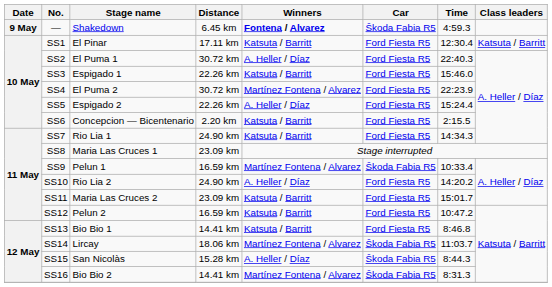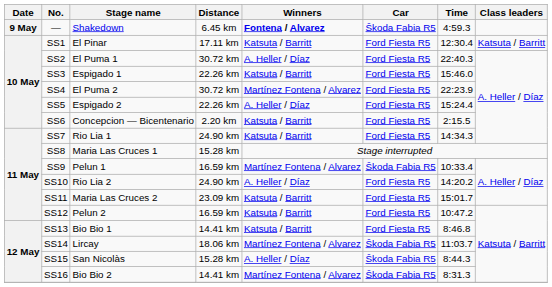SS8 | Distance: 23.09 km -> 15.28 km
